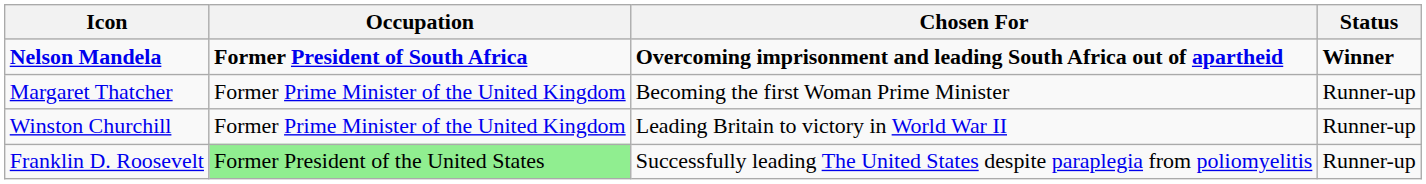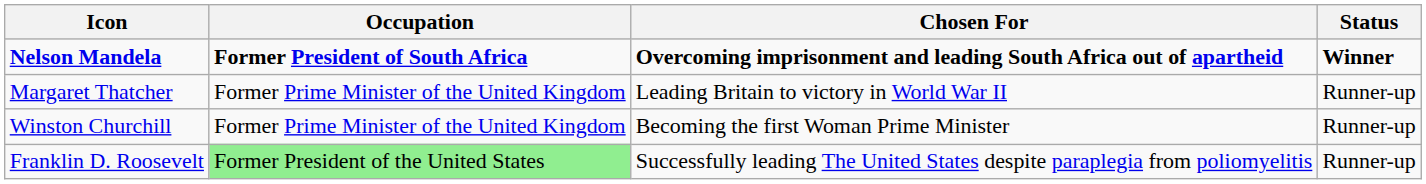Margaret Thatcher | Chosen For: Becoming the first Woman Prime Minister -> Leading Britain to victory in World War II
Winston Churchill | Chosen For: Leading Britain to victory in World War II -> Becoming the first Woman Prime Minister
